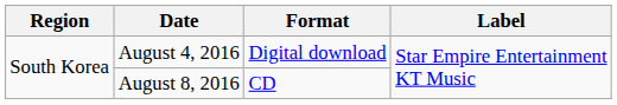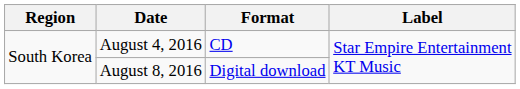August 4, 2016 | Format: Digital download -> CD
August 8, 2016 | Format: CD -> Digital download
